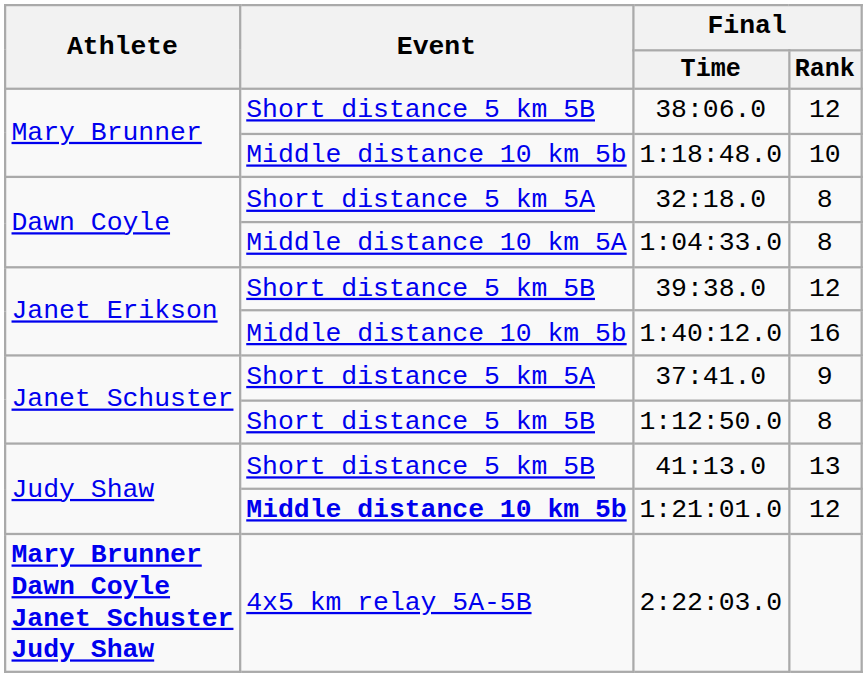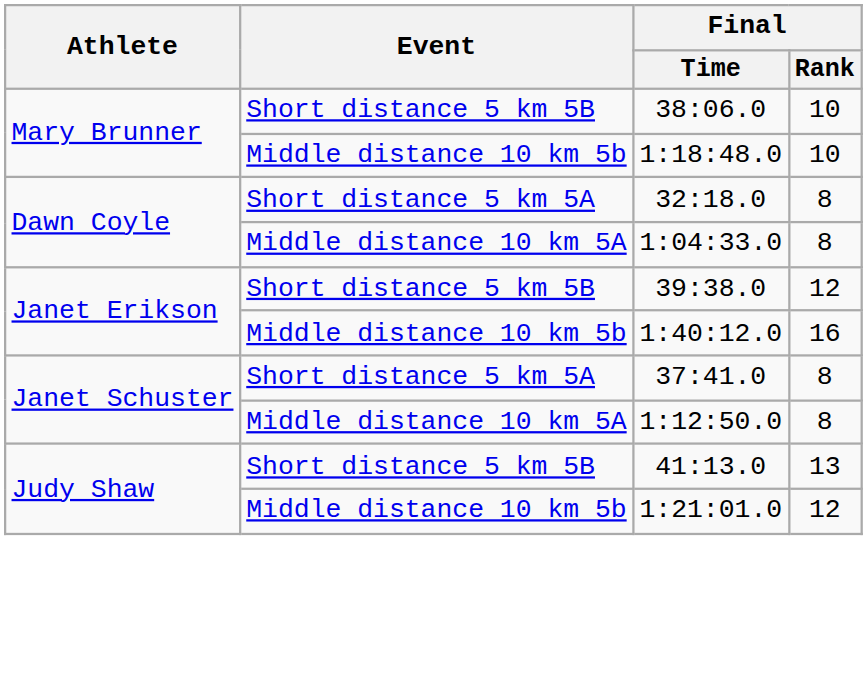38:06.0 | Final / Rank: 12 -> 10
37:41.0 | Final / Rank: 9 -> 8
1:12:50.0 | Event: Short distance 5 km 5B -> Middle distance 10 km 5A
1:21:01.0 | Event: bold -> normal
- row: Mary Brunner Dawn Coyle Janet Schuster Judy Shaw | 4x5 km relay 5A-5B | 2:22:03.0
